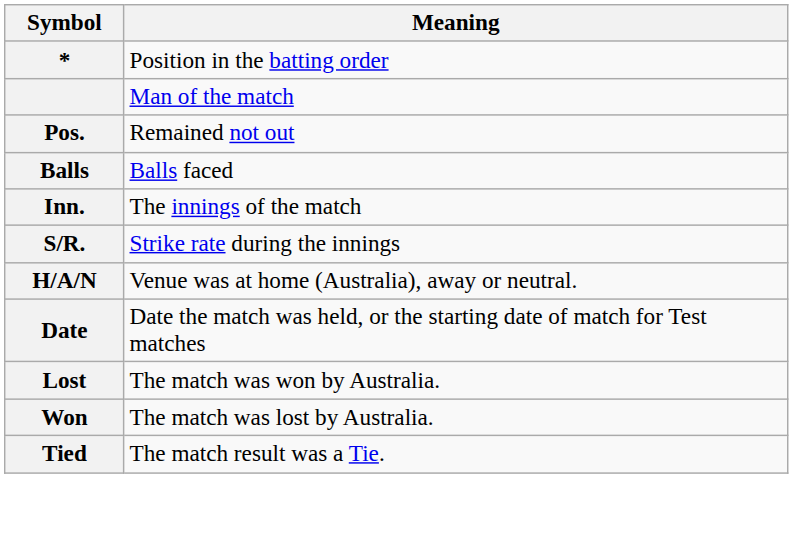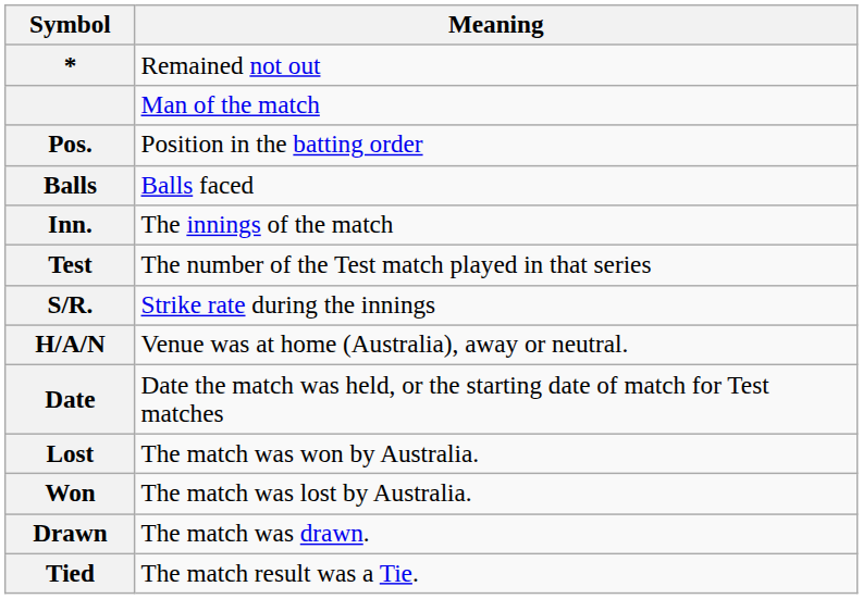* | Meaning: Position in the batting order -> Remained not out
Pos. | Meaning: Remained not out -> Position in the batting order
+ row: Test | The number of the Test match played in that series
+ row: Drawn | The match was drawn.
